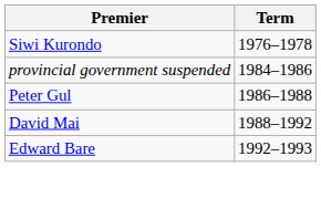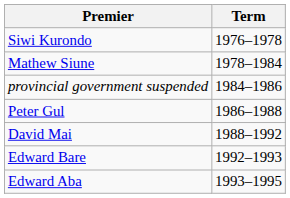+ row: Mathew Siune | 1978–1984
+ row: Edward Aba | 1993–1995
